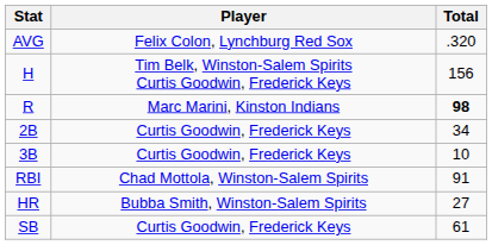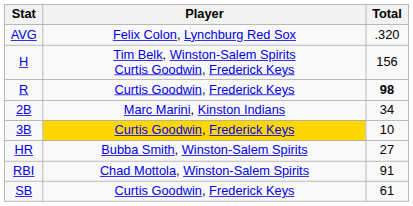R | Player: Marc Marini, Kinston Indians -> Curtis Goodwin, Frederick Keys
2B | Player: Curtis Goodwin, Frederick Keys -> Marc Marini, Kinston Indians
3B | Player: no background -> gold background
rows swapped: HR <-> RBI
